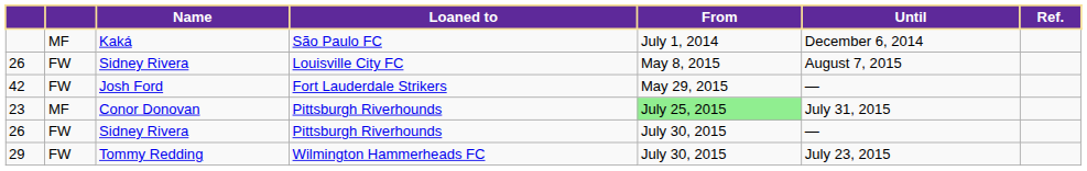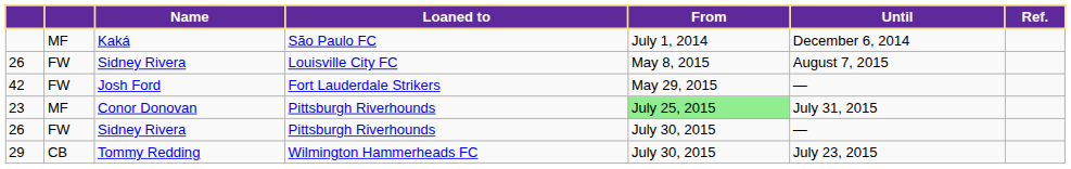29 | column 2: FW -> CB
